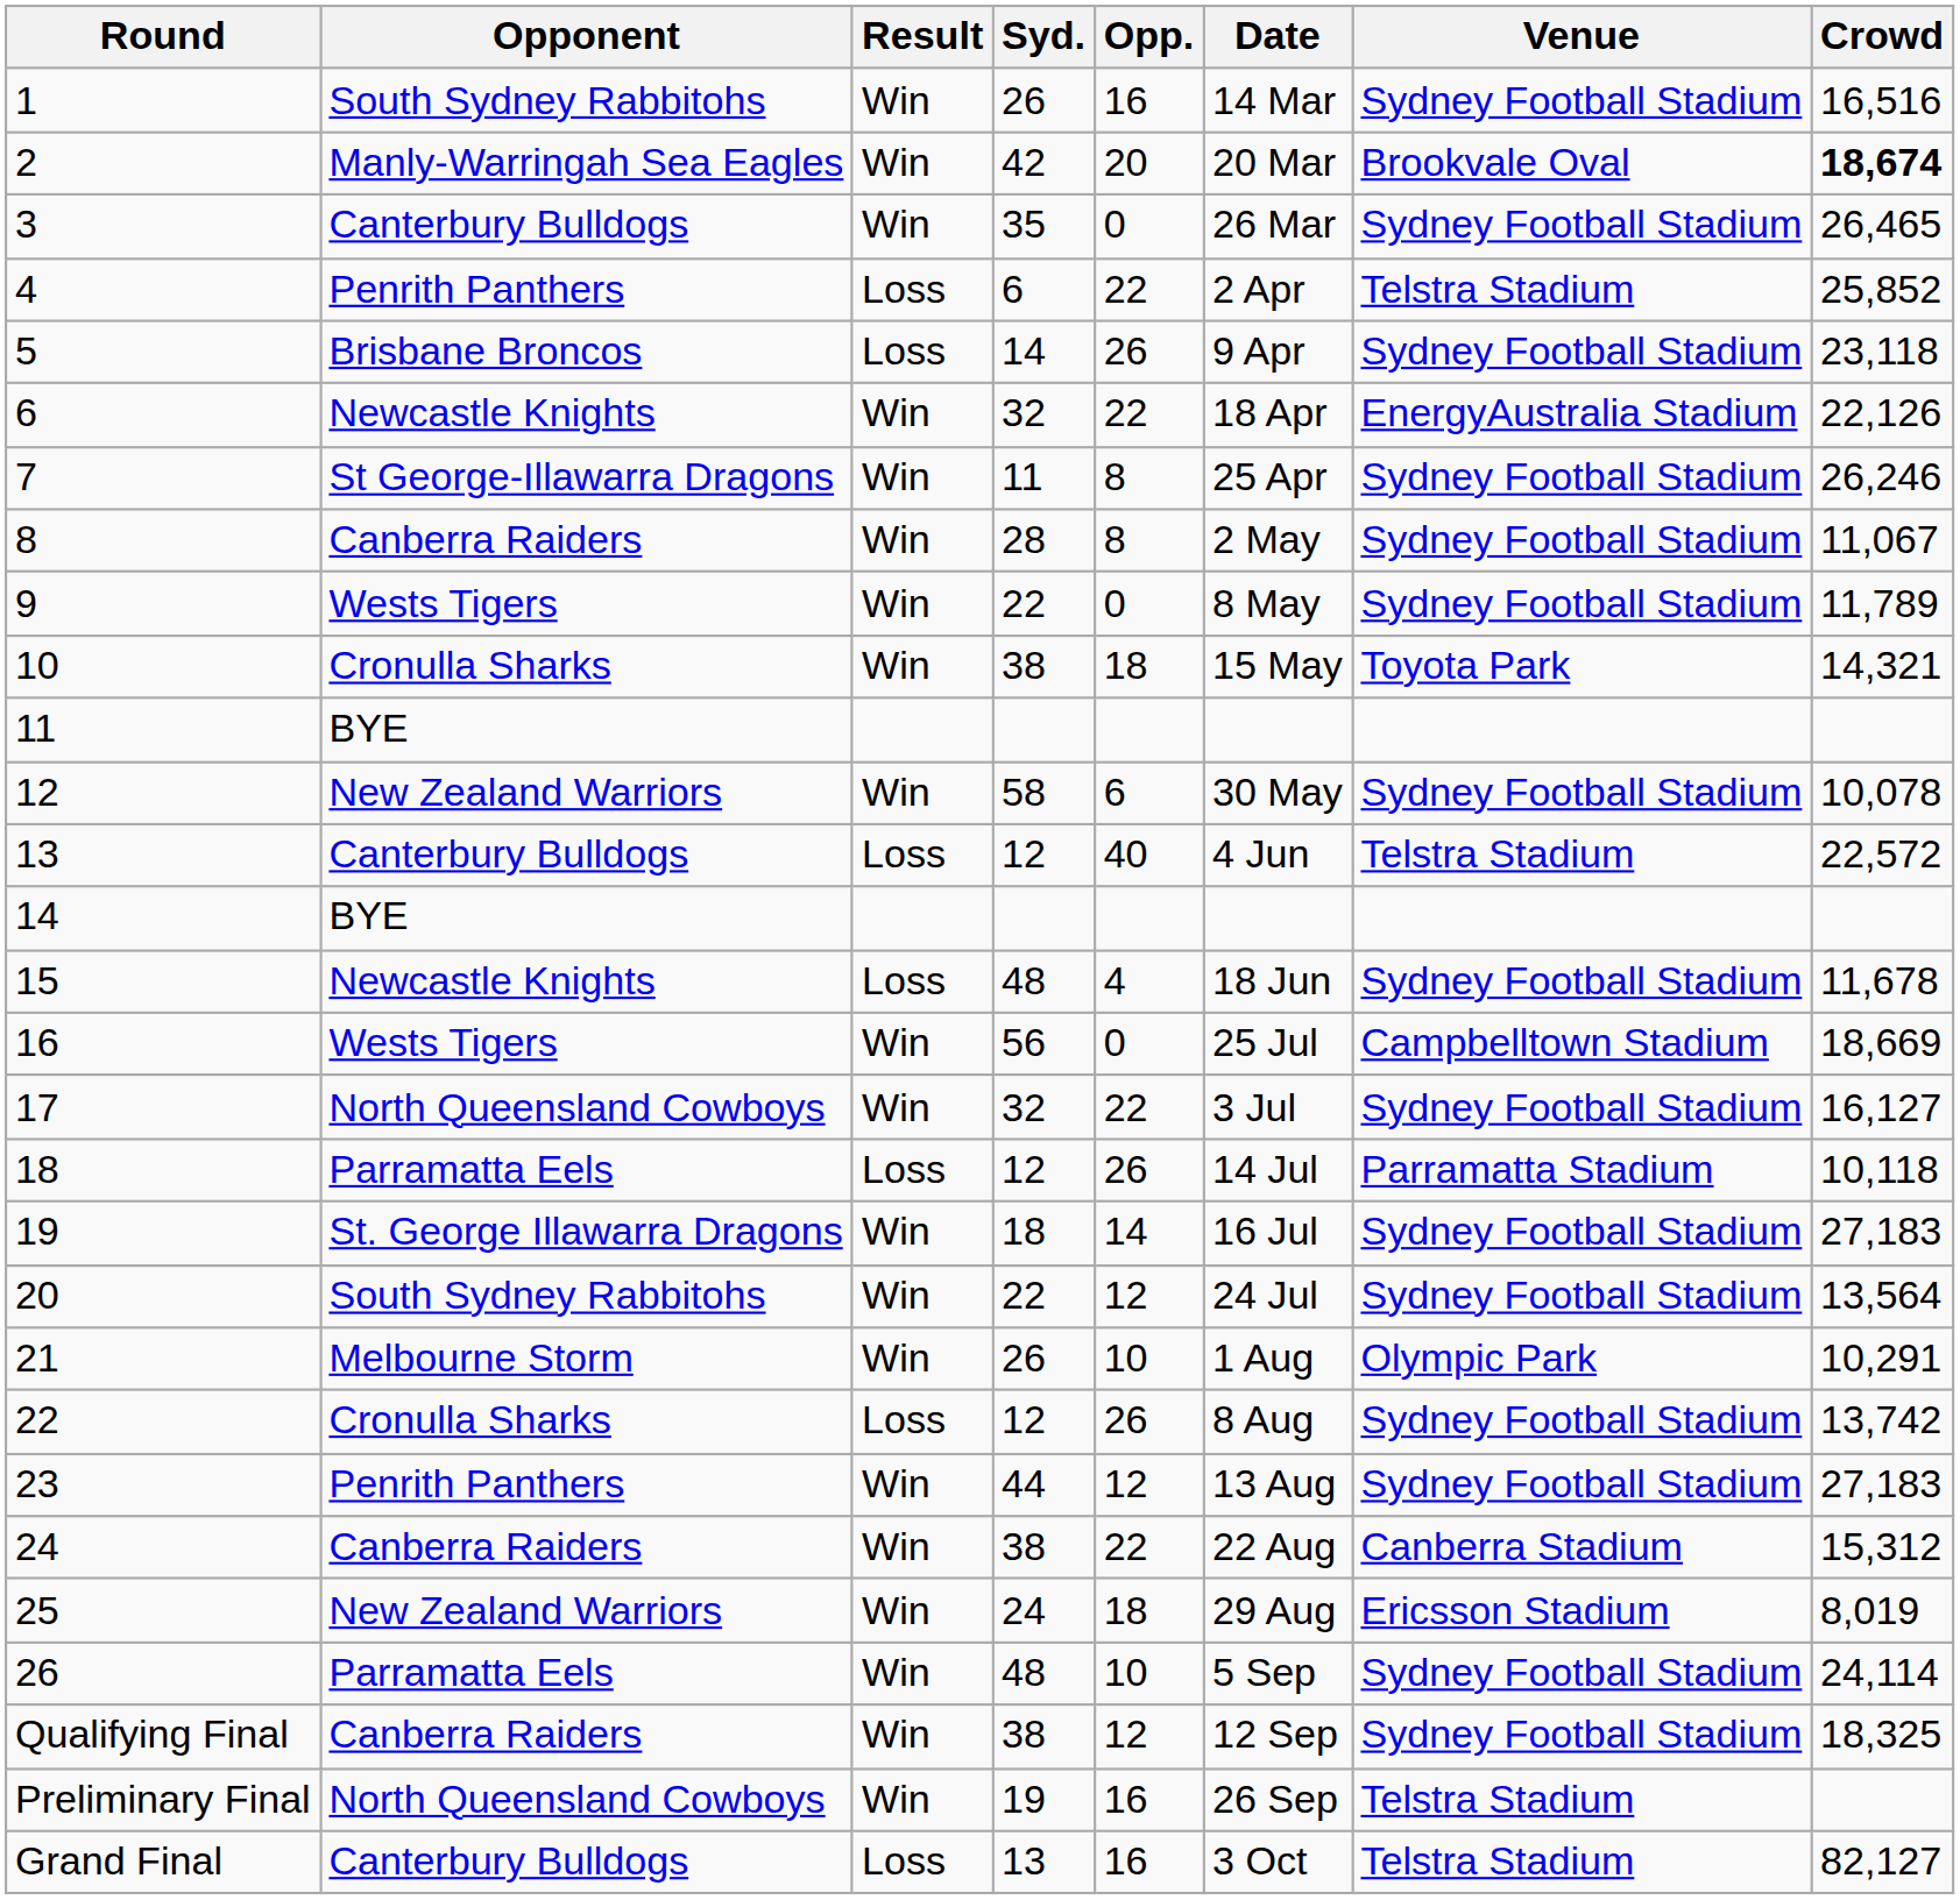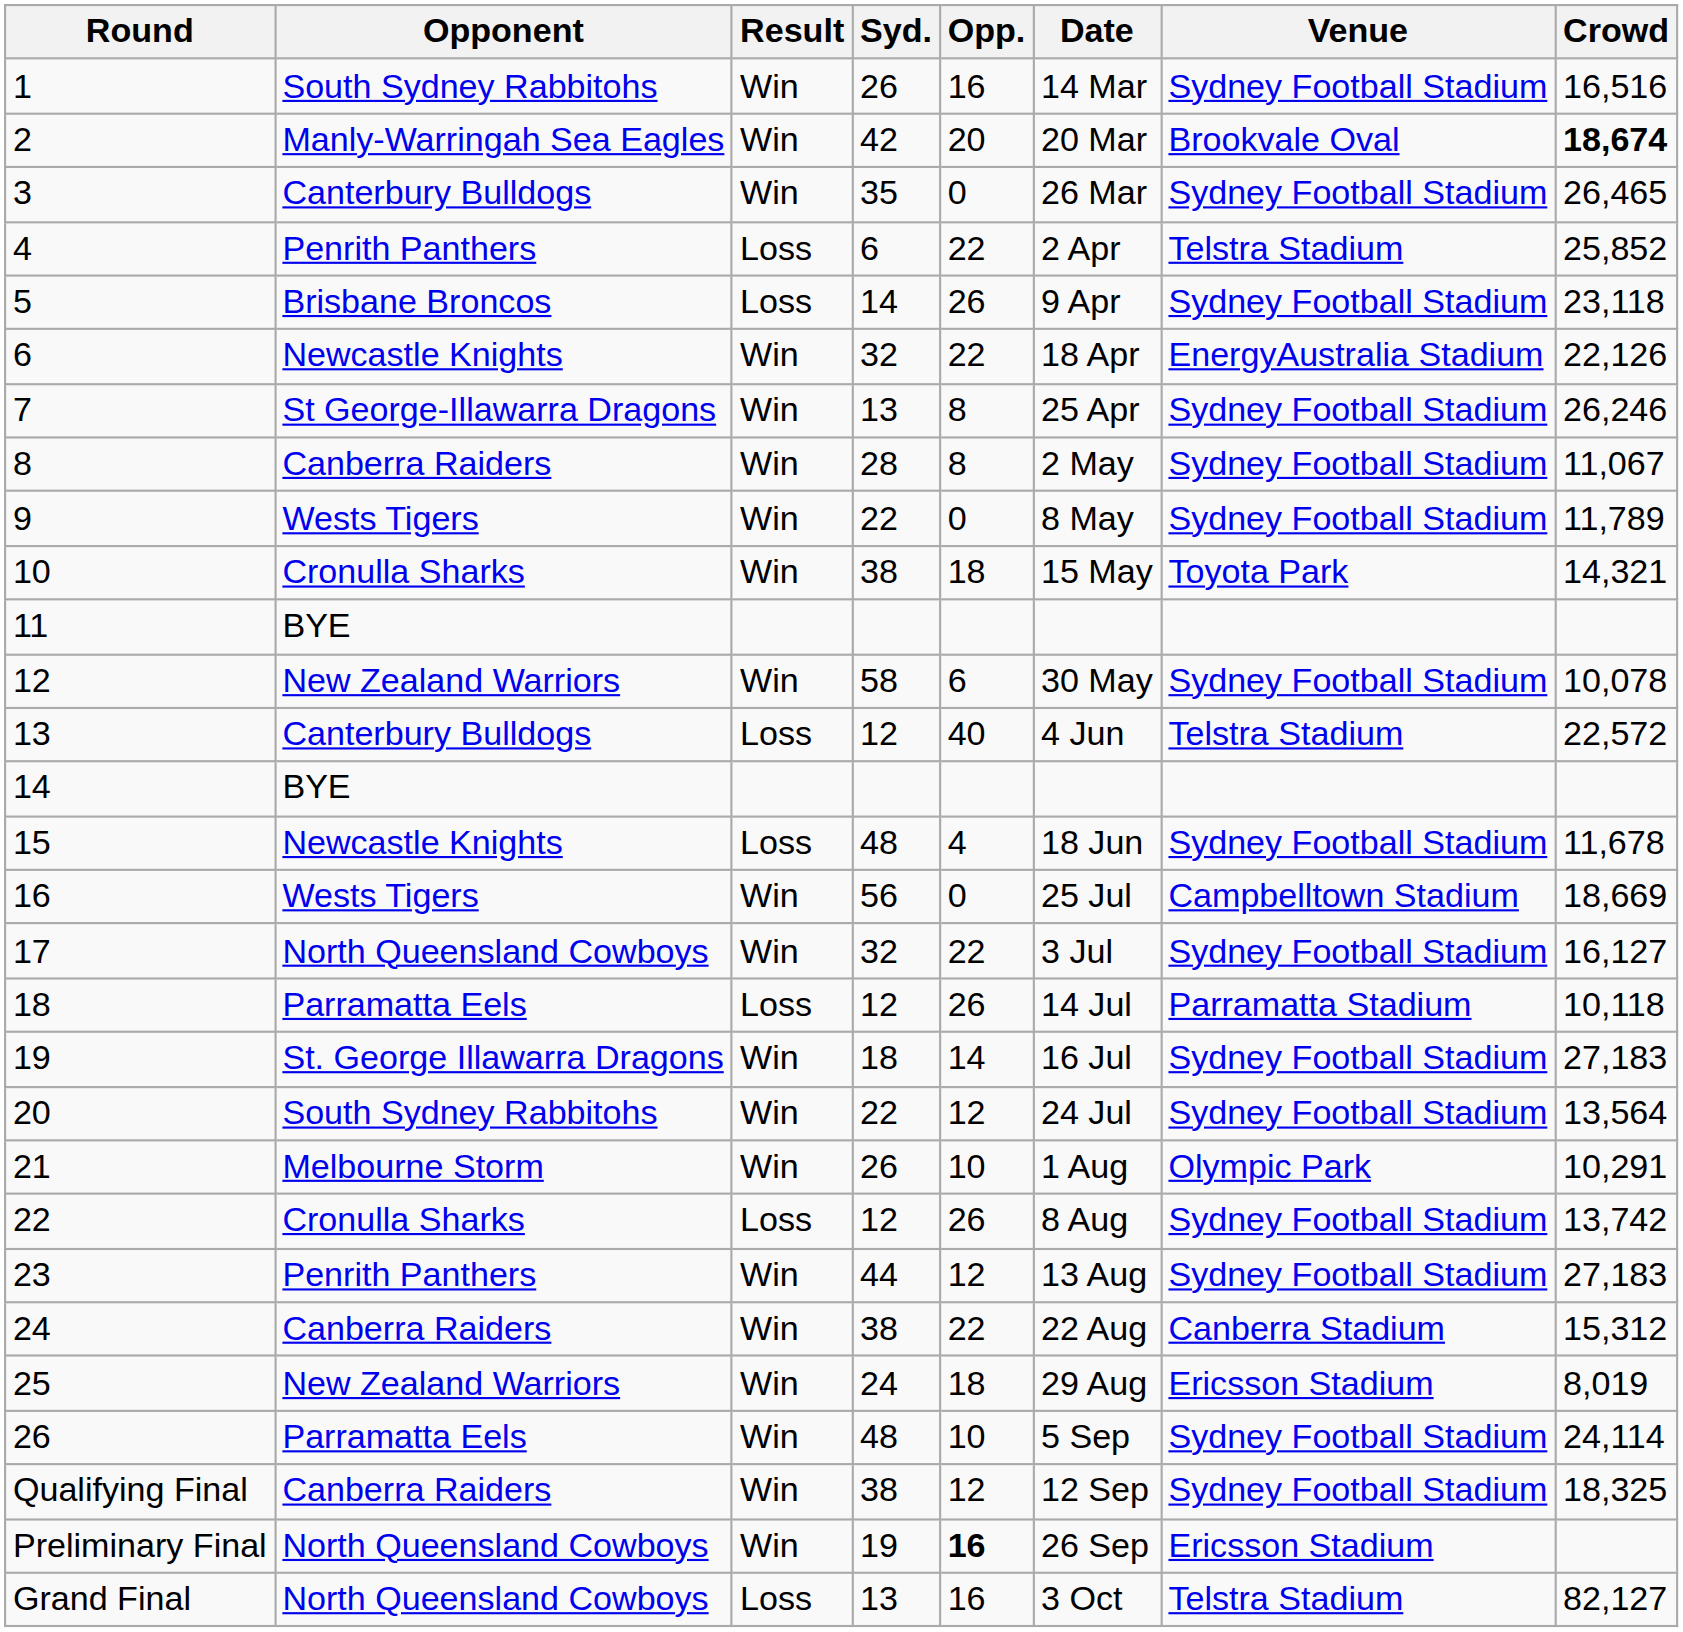7 | Syd.: 11 -> 13
Preliminary Final | Opp.: normal -> bold
Preliminary Final | Venue: Telstra Stadium -> Ericsson Stadium
Grand Final | Opponent: Canterbury Bulldogs -> North Queensland Cowboys
